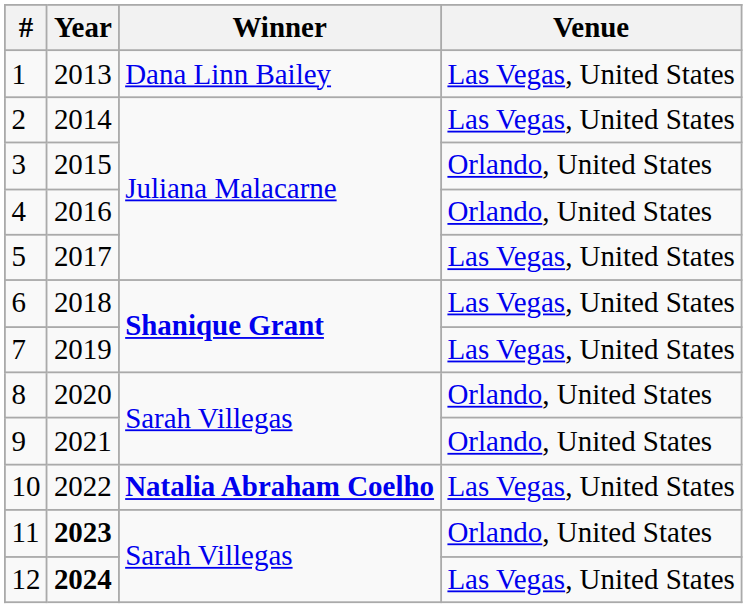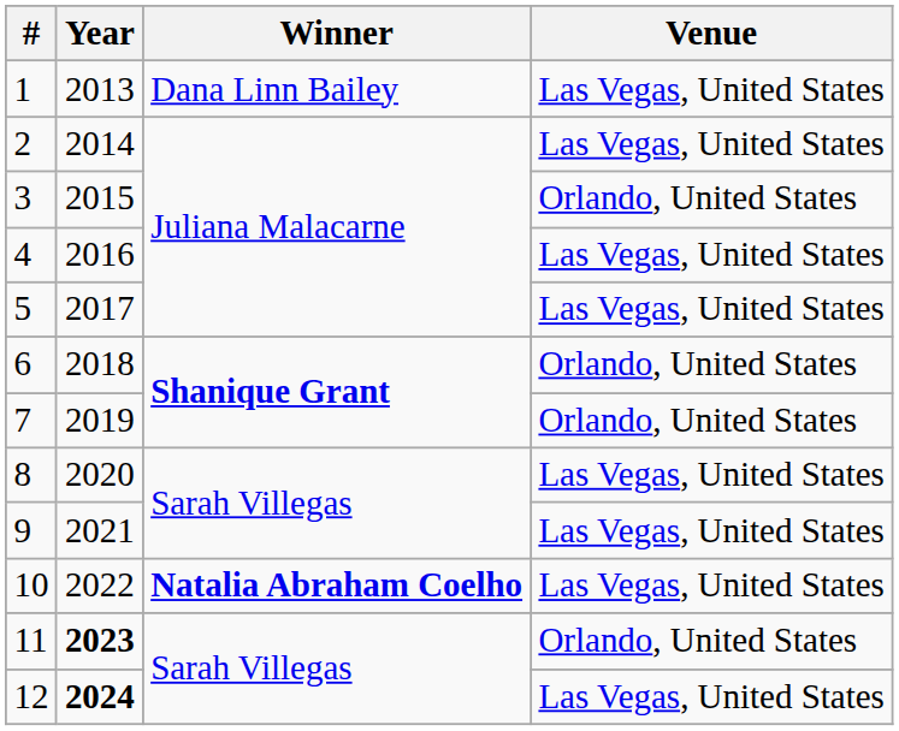4 | Venue: Orlando, United States -> Las Vegas, United States
6 | Venue: Las Vegas, United States -> Orlando, United States
7 | Venue: Las Vegas, United States -> Orlando, United States
8 | Venue: Orlando, United States -> Las Vegas, United States
9 | Venue: Orlando, United States -> Las Vegas, United States
